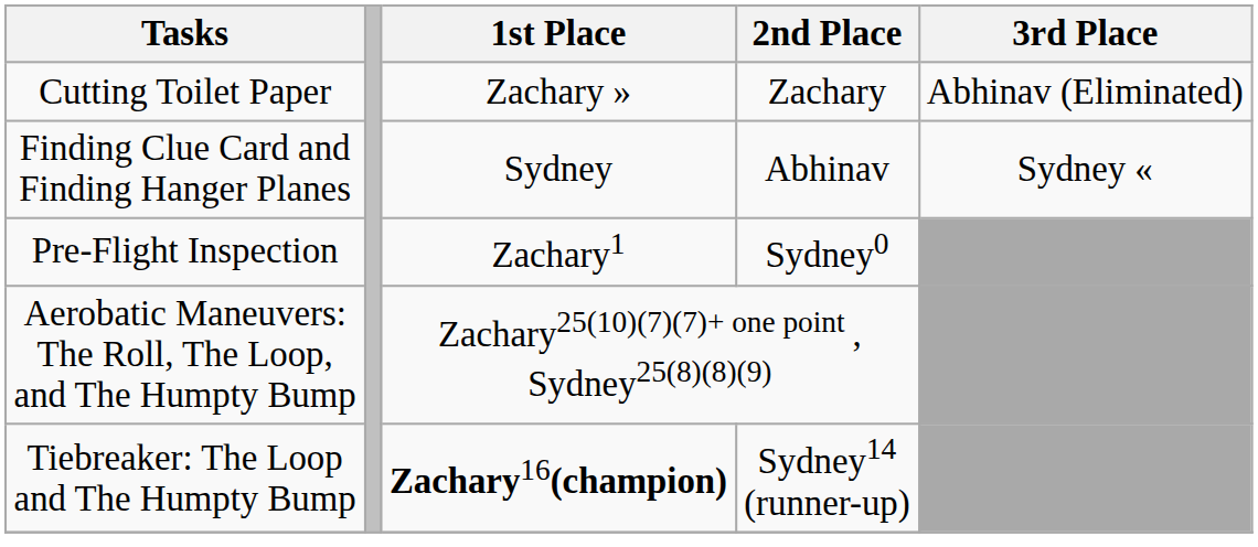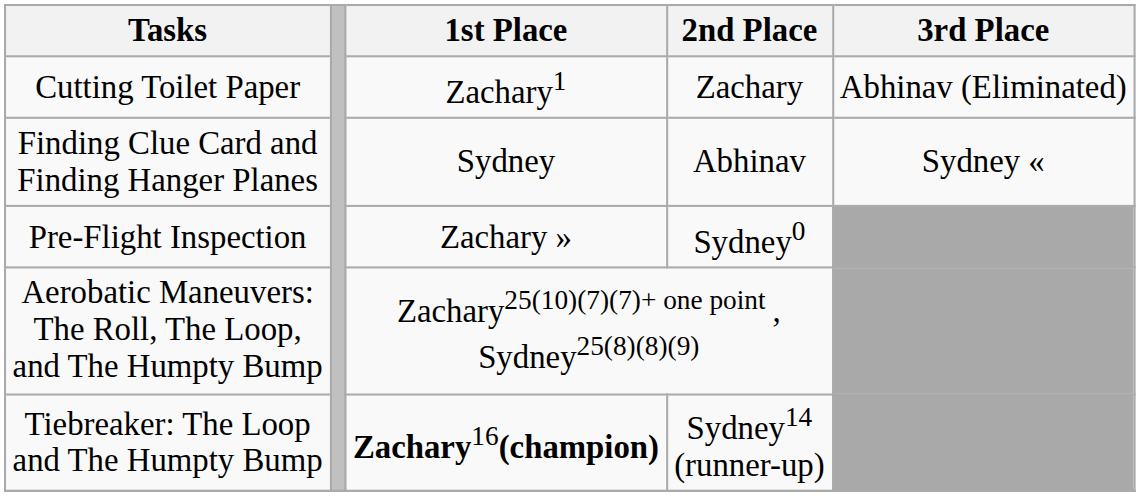Cutting Toilet Paper | 1st Place: Zachary » -> Zachary1
Pre-Flight Inspection | 1st Place: Zachary1 -> Zachary »
